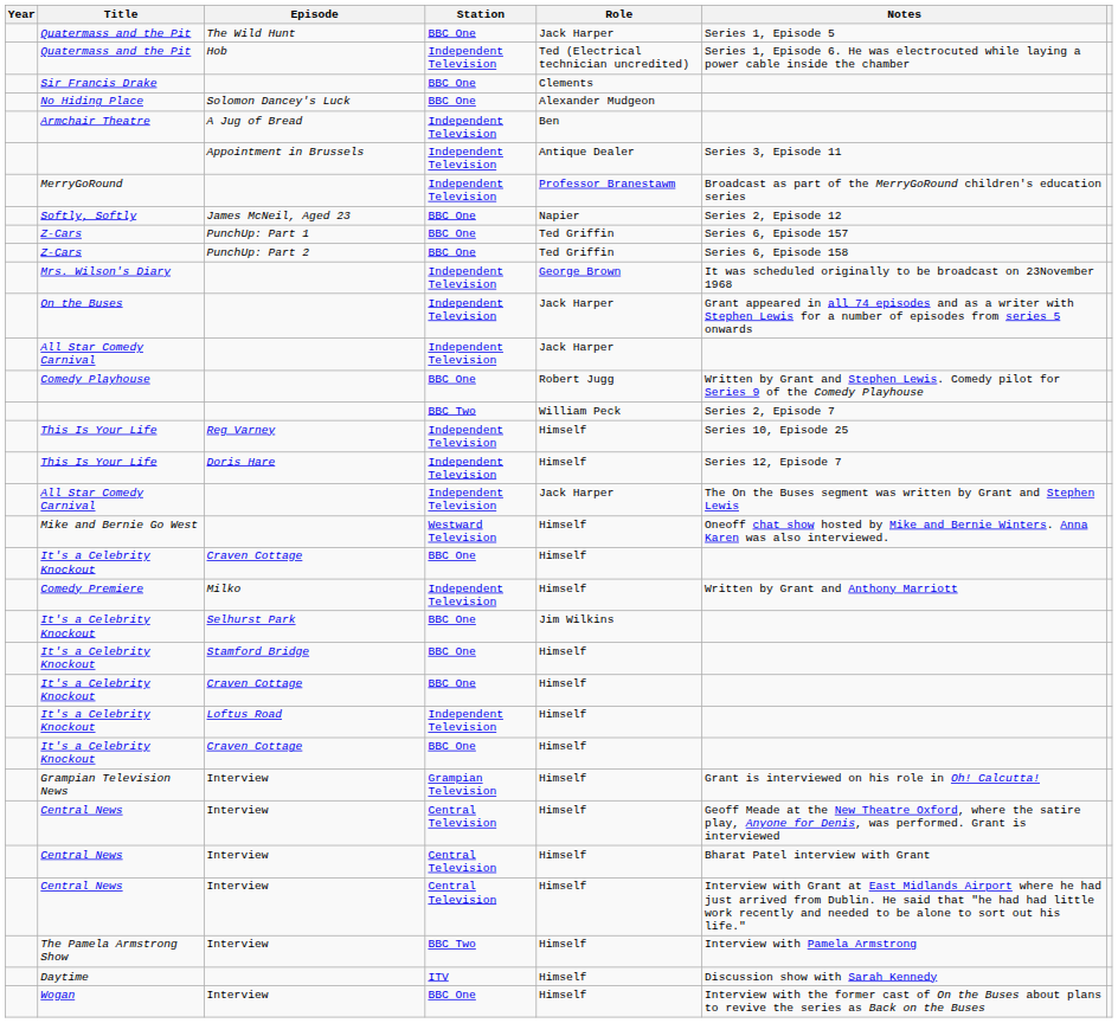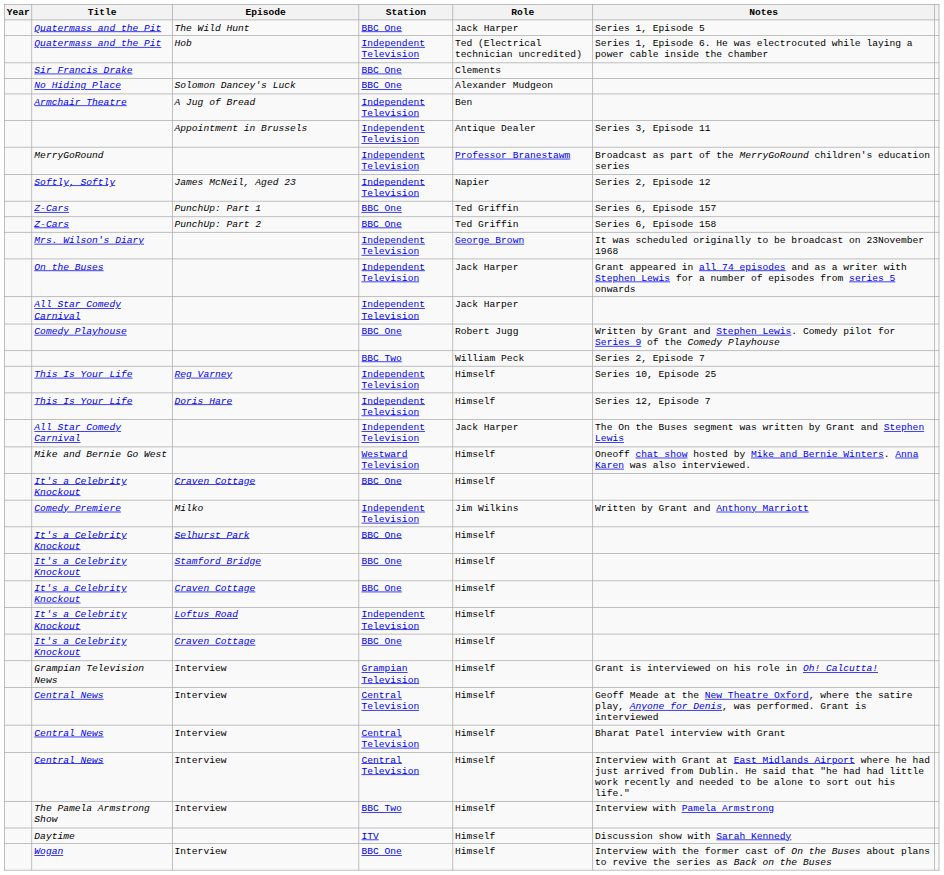Softly, Softly | Station: BBC One -> Independent Television
Comedy Premiere | Role: Himself -> Jim Wilkins
It's a Celebrity Knockout / Selhurst Park | Role: Jim Wilkins -> Himself
